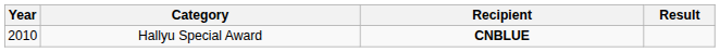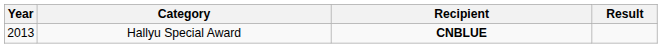Hallyu Special Award | Year: 2010 -> 2013
